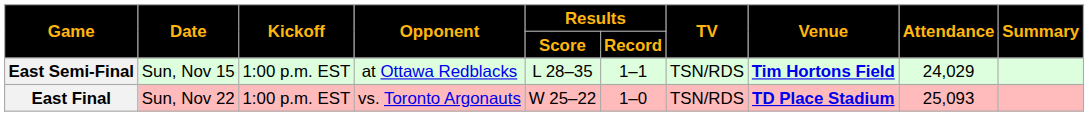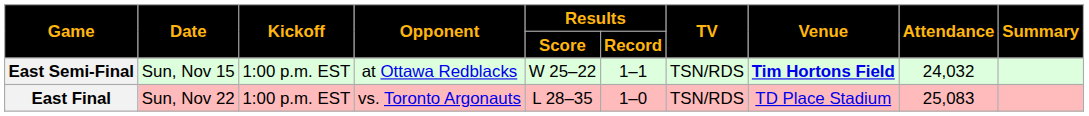East Semi-Final | Results / Score: L 28–35 -> W 25–22
East Semi-Final | Attendance: 24,029 -> 24,032
East Final | Results / Score: W 25–22 -> L 28–35
East Final | Venue: bold -> normal
East Final | Attendance: 25,093 -> 25,083
